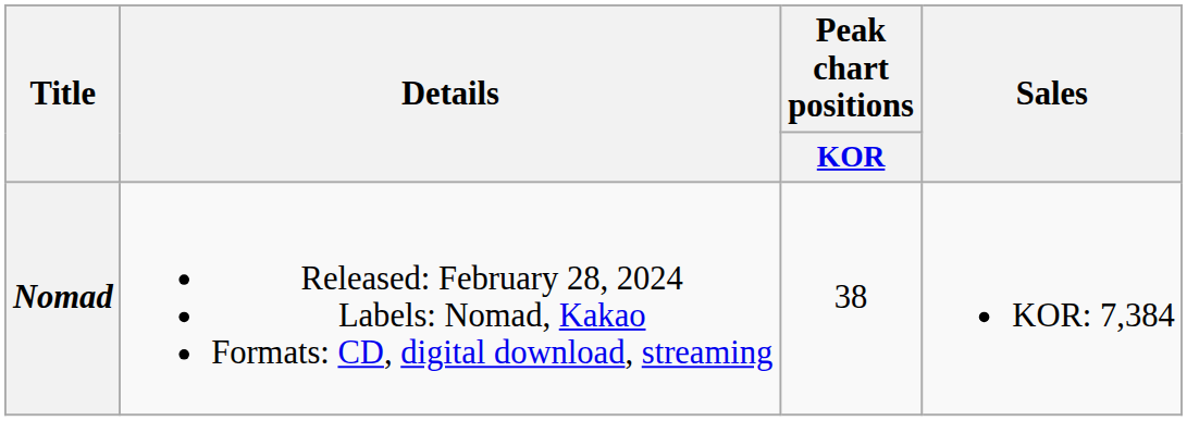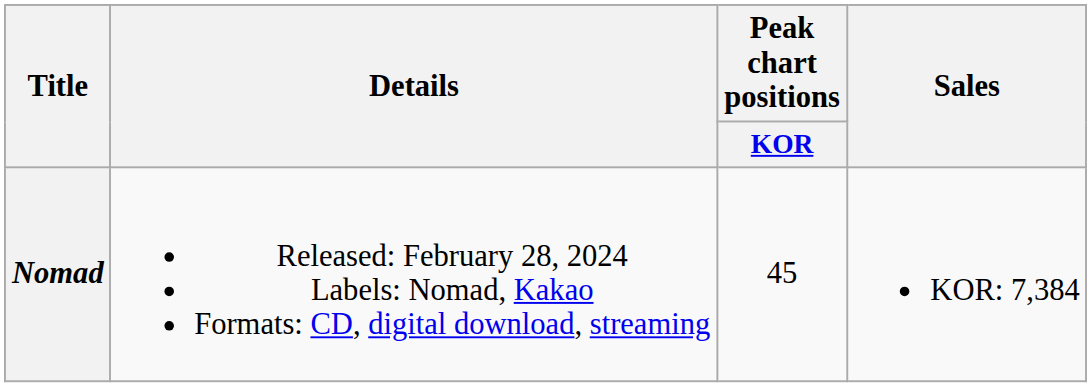Nomad | Peak chart positions / KOR: 38 -> 45
